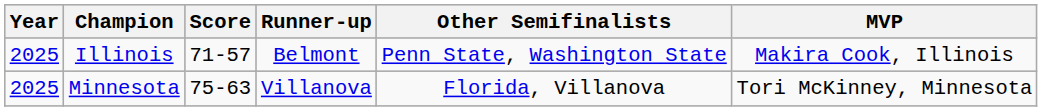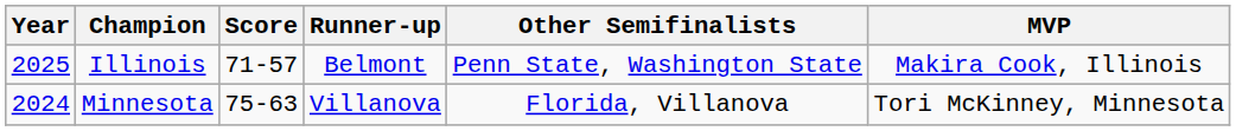Minnesota | Year: 2025 -> 2024
